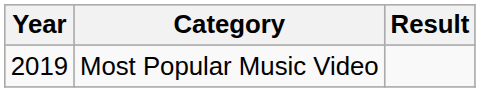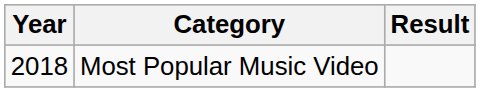Most Popular Music Video | Year: 2019 -> 2018
